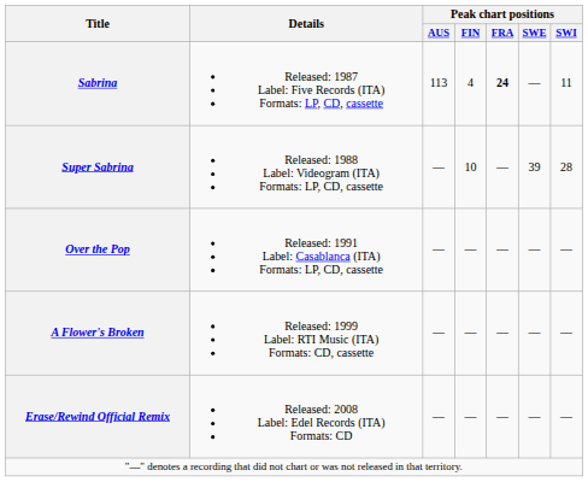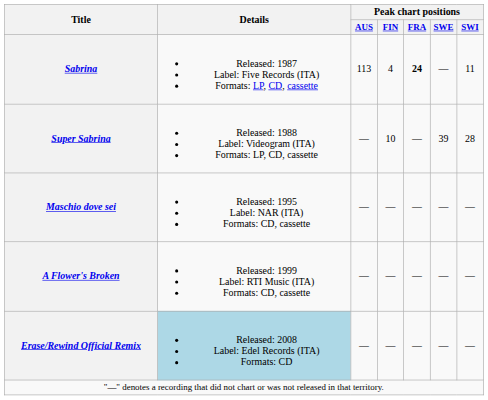- row: Over the Pop | Released: 1991 Label: Casablanca (ITA) Formats: LP, CD, cassette | — | — | — | — | —
+ row: Maschio dove sei | Released: 1995 Label: NAR (ITA) Formats: CD, cassette | — | — | — | — | —
Erase/Rewind Official Remix | Details: no background -> lightblue background
